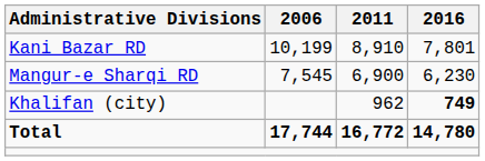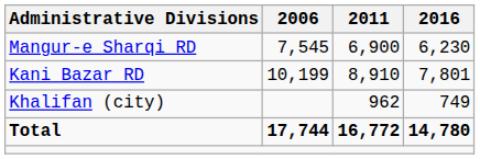rows swapped: Kani Bazar RD <-> Mangur-e Sharqi RD
Khalifan (city) | 2016: bold -> normal
